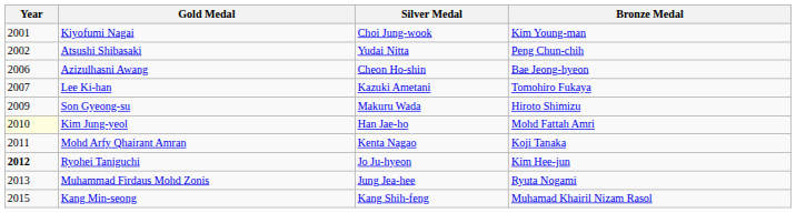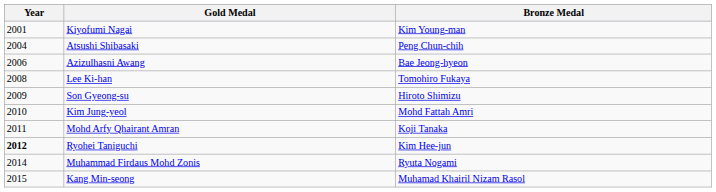- column: Silver Medal | Choi Jung-wook | Yudai Nitta | Cheon Ho-shin | Kazuki Ametani | Makuru Wada | Han Jae-ho | Kenta Nagao | Jo Ju-hyeon | Jung Jea-hee | Kang Shih-feng
Atsushi Shibasaki | Year: 2002 -> 2004
Lee Ki-han | Year: 2007 -> 2008
Kim Jung-yeol | Year: lightyellow background -> no background
Muhammad Firdaus Mohd Zonis | Year: 2013 -> 2014
